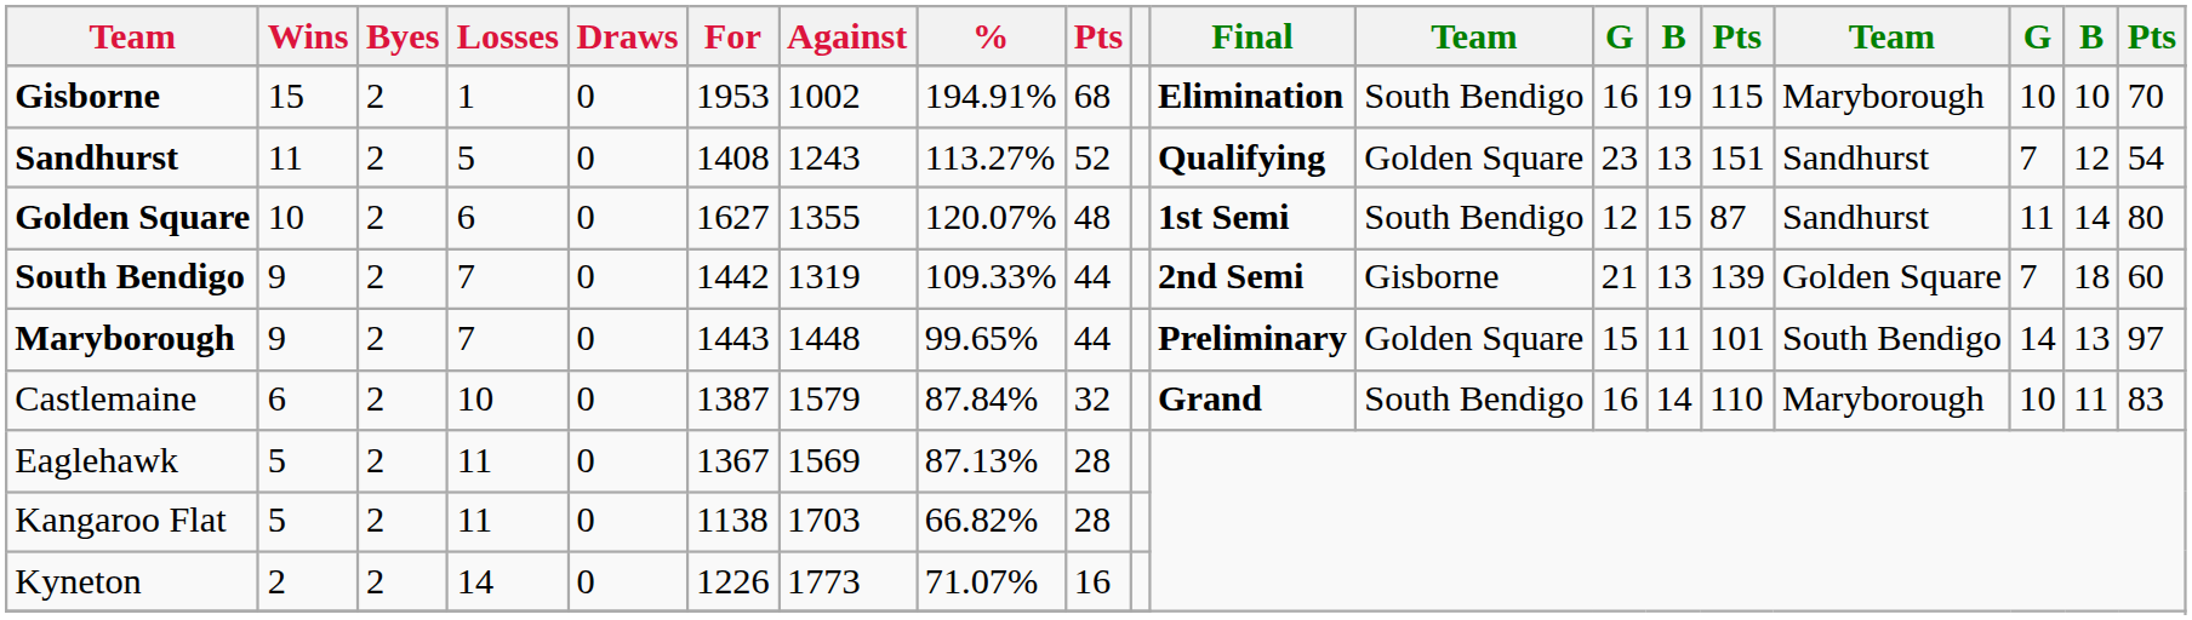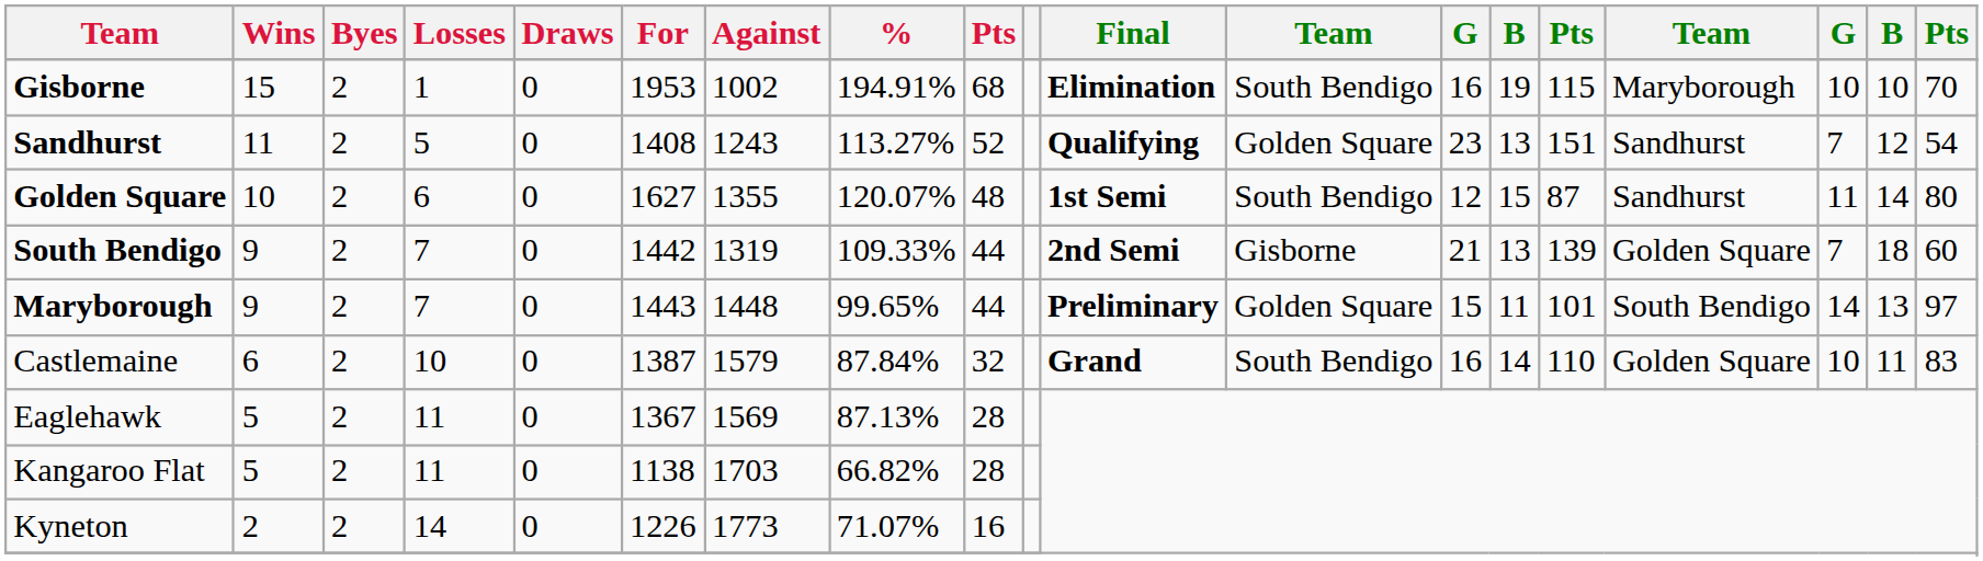Castlemaine | column 16: Maryborough -> Golden Square
